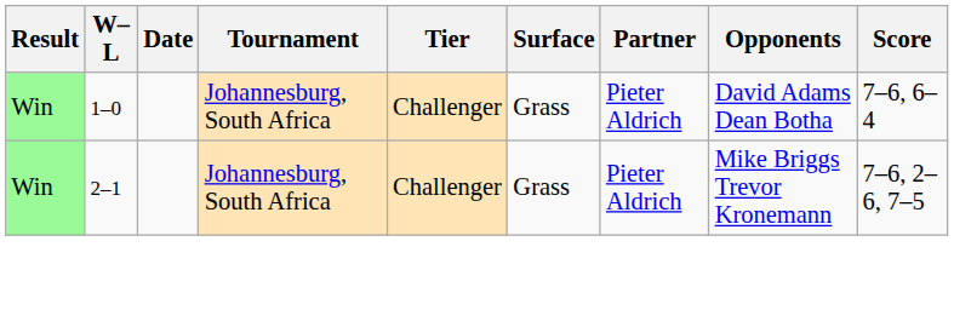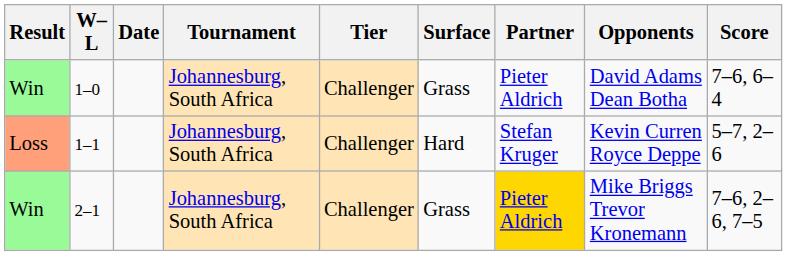+ row: Loss | 1–1 | Johannesburg, South Africa | Challenger | Hard | Stefan Kruger | Kevin Curren Royce Deppe | 5–7, 2–6
2–1 | Partner: no background -> gold background
